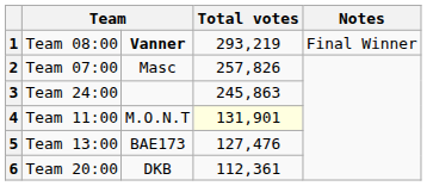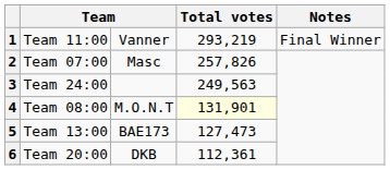1 | column 2: Team 08:00 -> Team 11:00
1 | column 3: bold -> normal
3 | Total votes: 245,863 -> 249,563
4 | column 2: Team 11:00 -> Team 08:00
5 | Total votes: 127,476 -> 127,473
